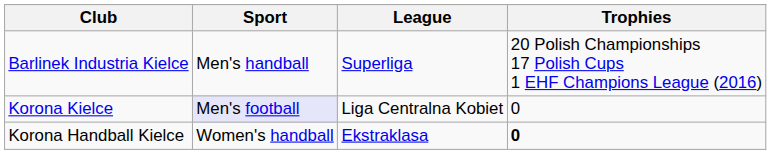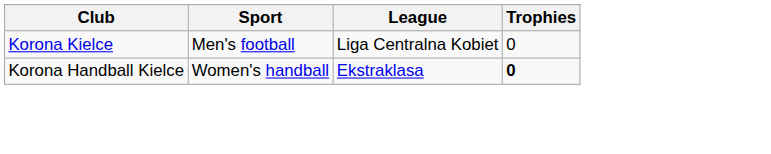- row: Barlinek Industria Kielce | Men's handball | Superliga | 20 Polish Championships 17 Polish Cups 1 EHF Champions League (2016)
Korona Kielce | Sport: lavender background -> no background
